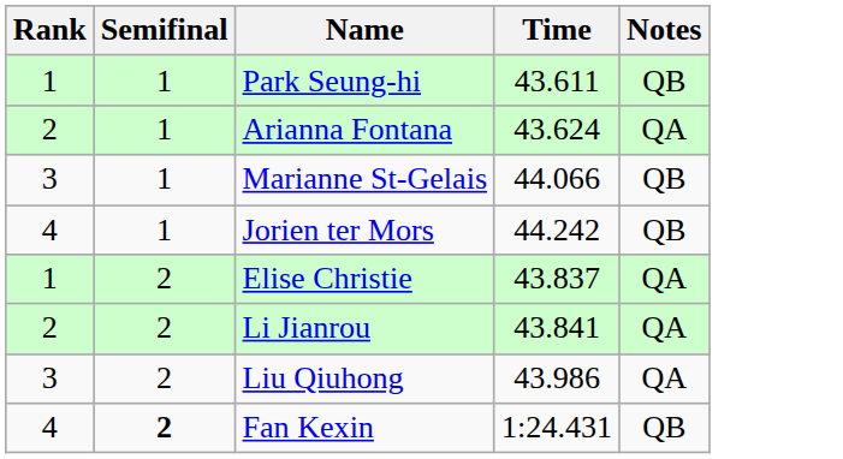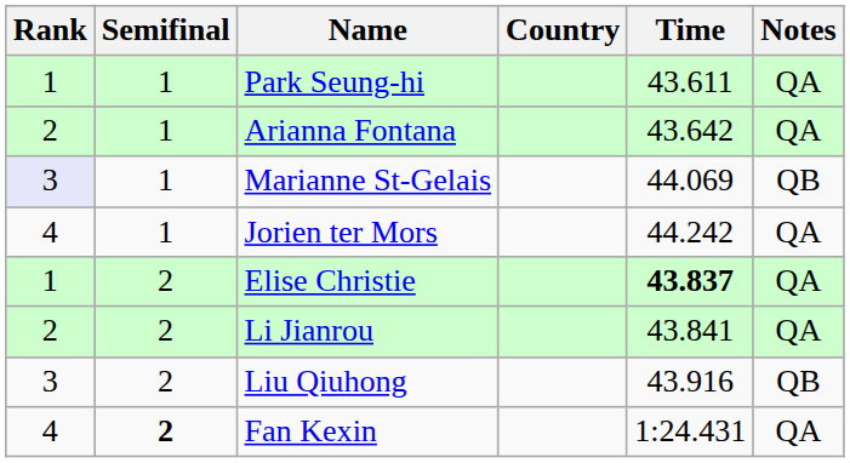+ column: Country
Park Seung-hi | Notes: QB -> QA
Arianna Fontana | Time: 43.624 -> 43.642
Marianne St-Gelais | Rank: no background -> lavender background
Marianne St-Gelais | Time: 44.066 -> 44.069
Jorien ter Mors | Notes: QB -> QA
Elise Christie | Time: normal -> bold
Liu Qiuhong | Time: 43.986 -> 43.916
Liu Qiuhong | Notes: QA -> QB
Fan Kexin | Notes: QB -> QA
